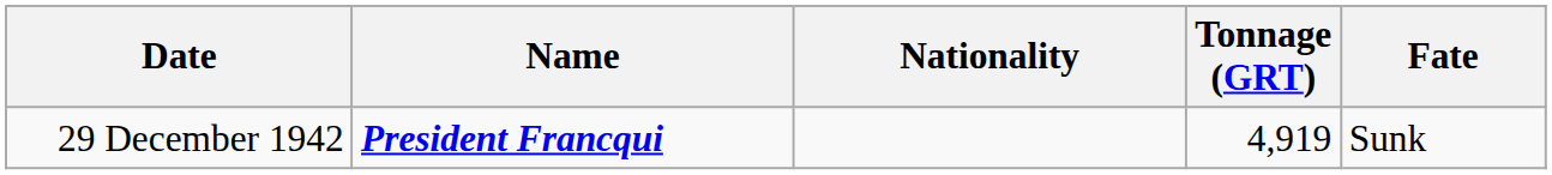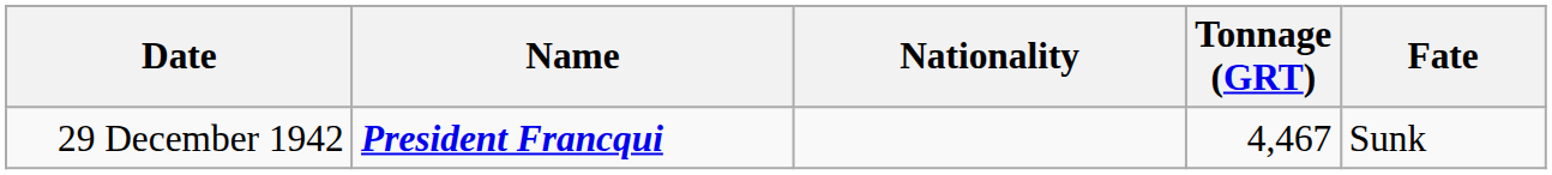29 December 1942 | Tonnage (GRT): 4,919 -> 4,467
